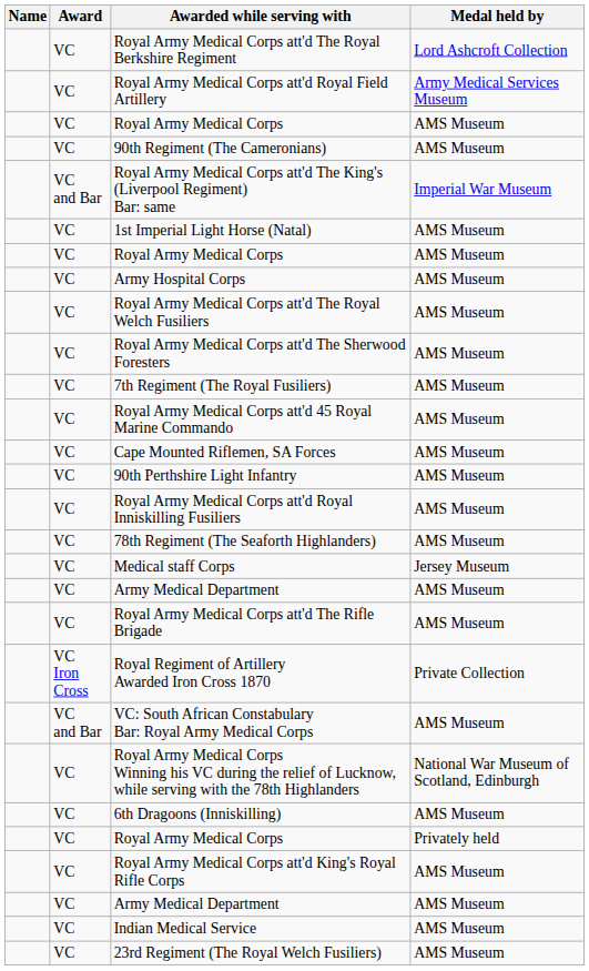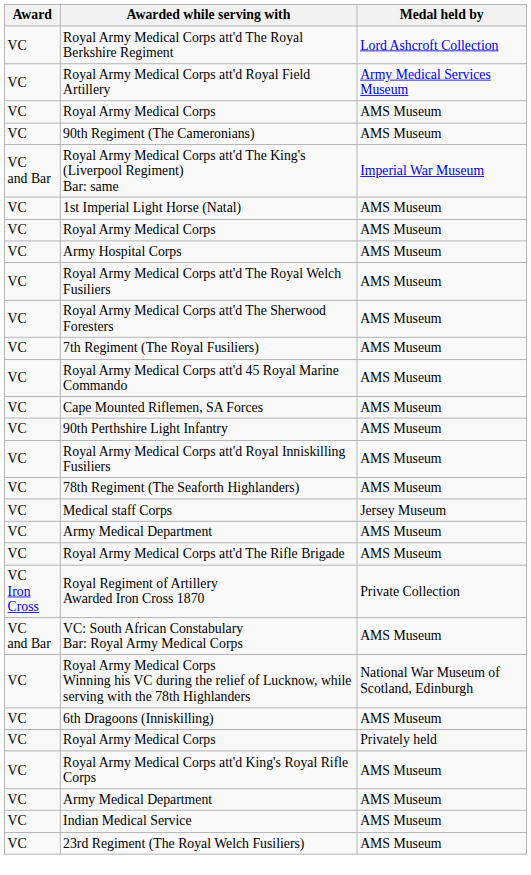- column: Name
